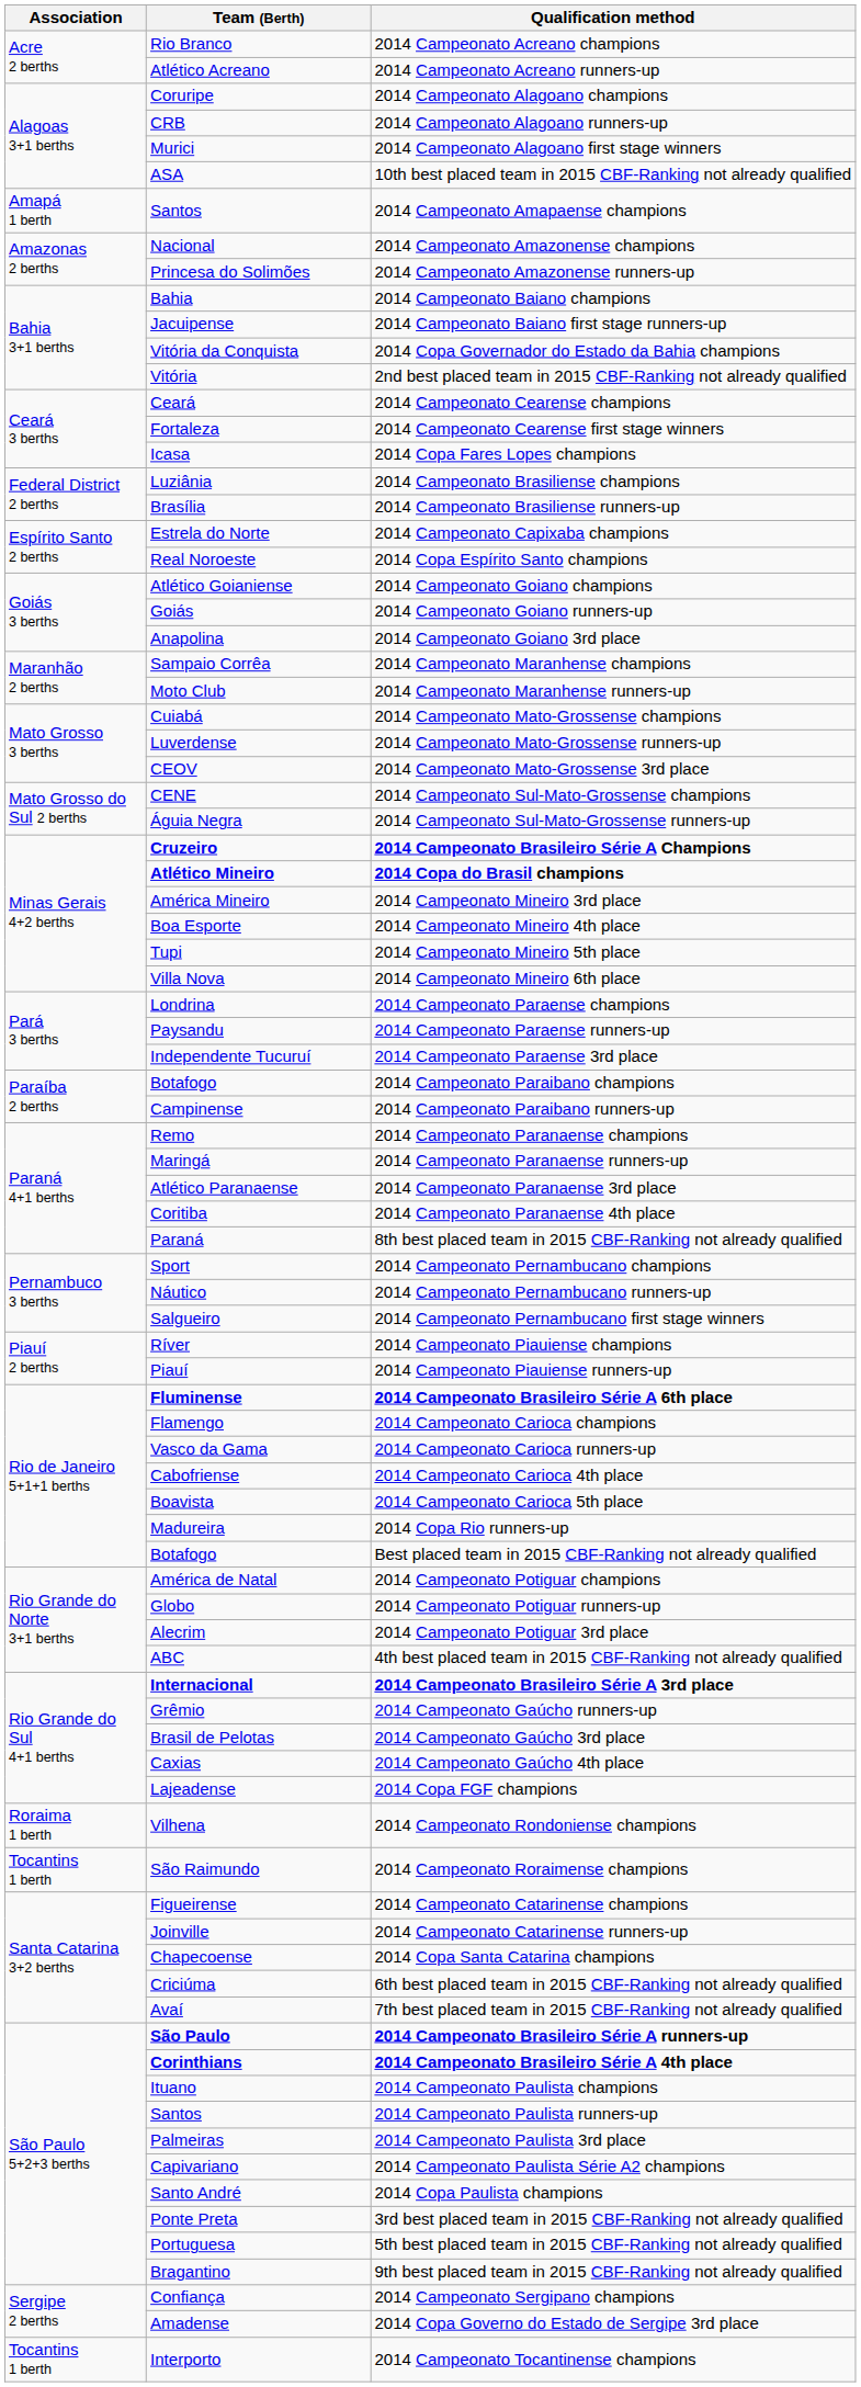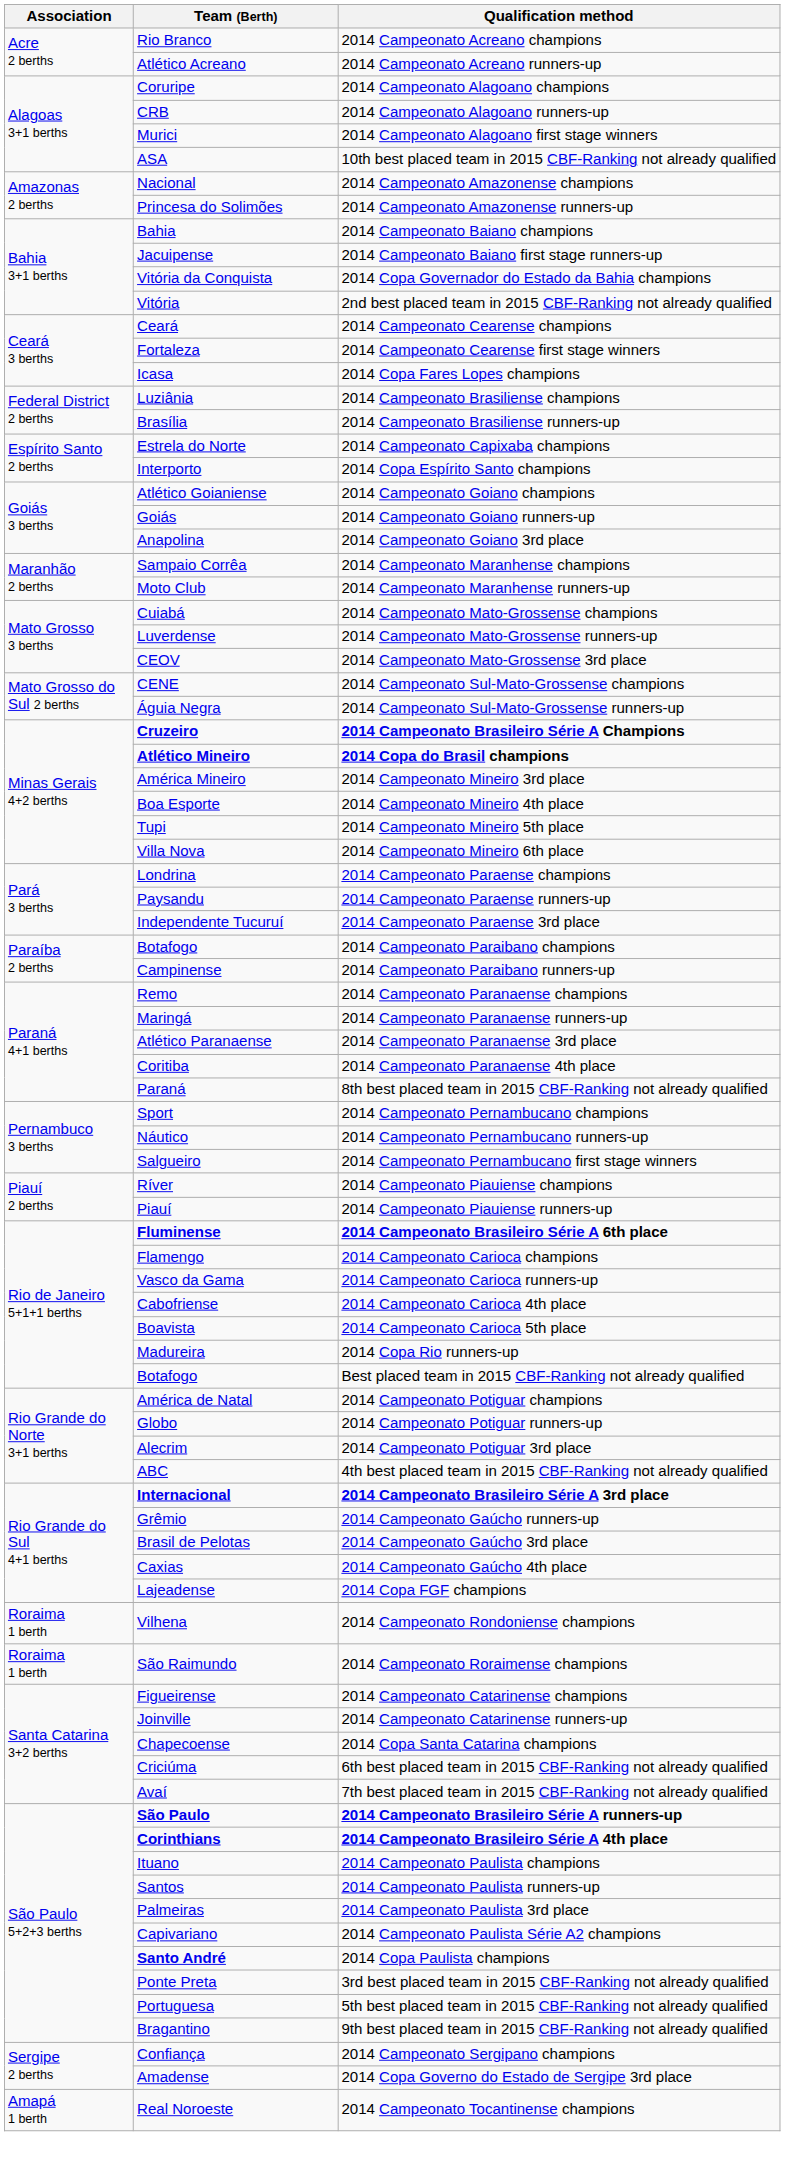- row: Amapá 1 berth | Santos | 2014 Campeonato Amapaense champions
2014 Copa Espírito Santo champions | Team (Berth): Real Noroeste -> Interporto
2014 Campeonato Roraimense champions | Association: Tocantins 1 berth -> Roraima 1 berth
2014 Copa Paulista champions | Team (Berth): normal -> bold
2014 Campeonato Tocantinense champions | Association: Tocantins 1 berth -> Amapá 1 berth
2014 Campeonato Tocantinense champions | Team (Berth): Interporto -> Real Noroeste
